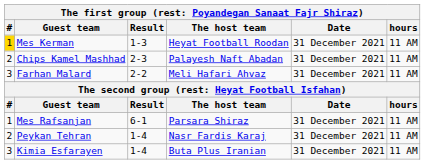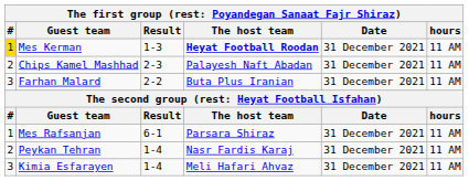Mes Kerman | The host team: normal -> bold
Farhan Malard | The host team: Meli Hafari Ahvaz -> Buta Plus Iranian
Kimia Esfarayen | The host team: Buta Plus Iranian -> Meli Hafari Ahvaz
